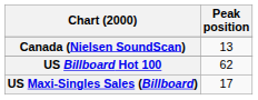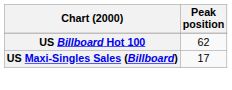- row: Canada (Nielsen SoundScan) | 13
